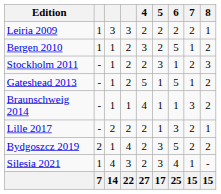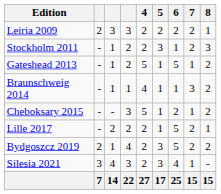Leiria 2009 | column 2: 1 -> 2
- row: Bergen 2010 | 1 | 1 | 2 | 3 | 2 | 5 | 1 | 2
+ row: Cheboksary 2015 | - | - | 3 | 5 | 1 | 2 | 1 | 2
Lille 2017 | 6: 3 -> 5
Silesia 2021 | column 2: 1 -> 3
